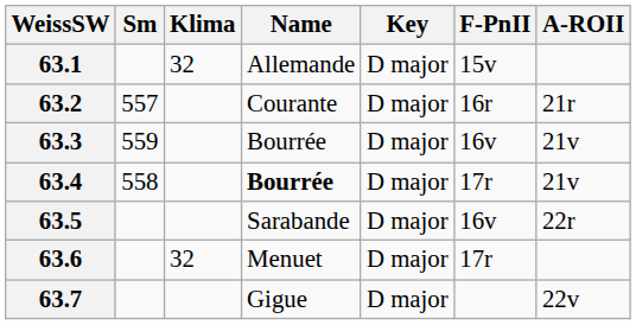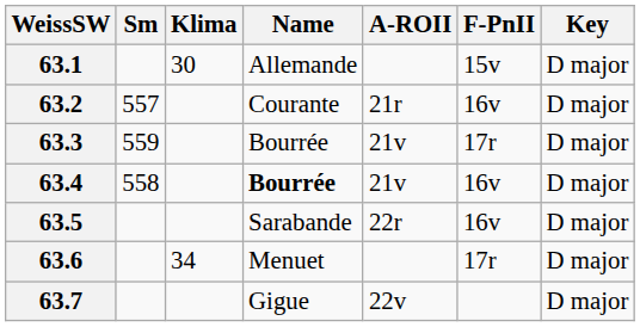columns swapped: Key <-> A-ROII
63.1 | Klima: 32 -> 30
63.2 | F-PnII: 16r -> 16v
63.3 | F-PnII: 16v -> 17r
63.4 | F-PnII: 17r -> 16v
63.6 | Klima: 32 -> 34
